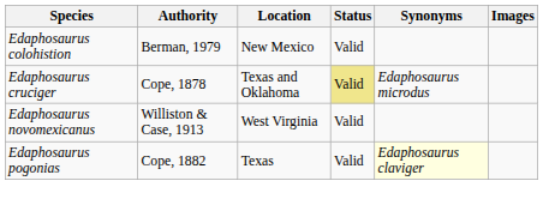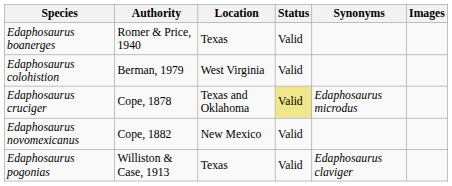+ row: Edaphosaurus boanerges | Romer & Price, 1940 | Texas | Valid
Edaphosaurus colohistion | Location: New Mexico -> West Virginia
Edaphosaurus novomexicanus | Authority: Williston & Case, 1913 -> Cope, 1882
Edaphosaurus novomexicanus | Location: West Virginia -> New Mexico
Edaphosaurus pogonias | Authority: Cope, 1882 -> Williston & Case, 1913
Edaphosaurus pogonias | Synonyms: lightyellow background -> no background
